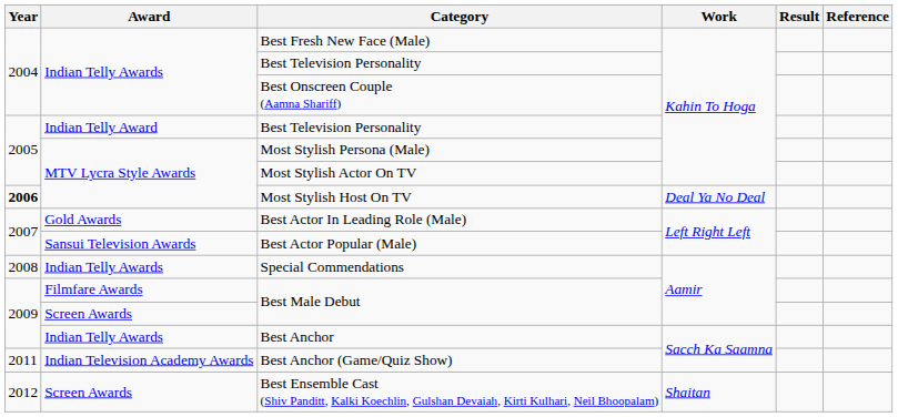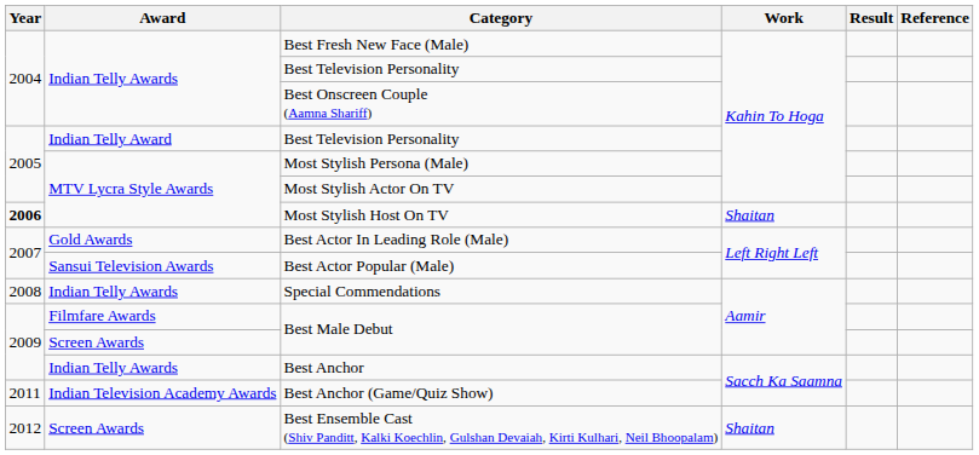Most Stylish Host On TV | Work: Deal Ya No Deal -> Shaitan
